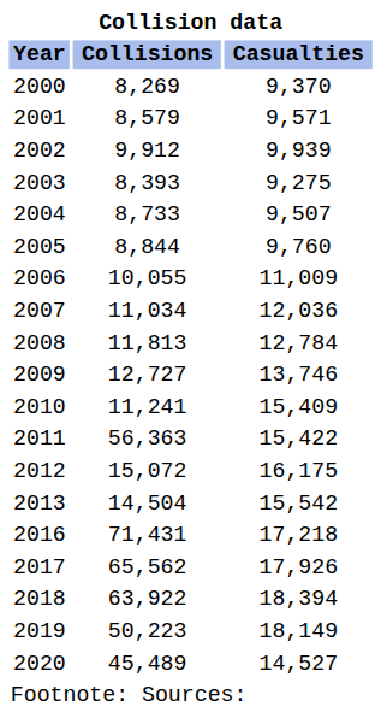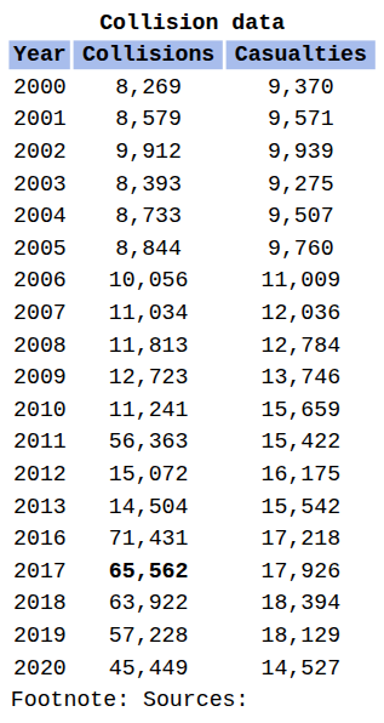2006 | column 2: 10,055 -> 10,056
2009 | column 2: 12,727 -> 12,723
2010 | column 3: 15,409 -> 15,659
2017 | column 2: normal -> bold
2019 | column 2: 50,223 -> 57,228
2019 | column 3: 18,149 -> 18,129
2020 | column 2: 45,489 -> 45,449
